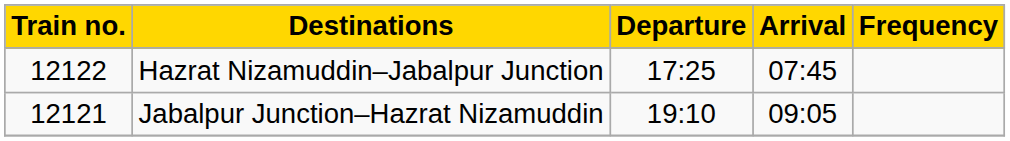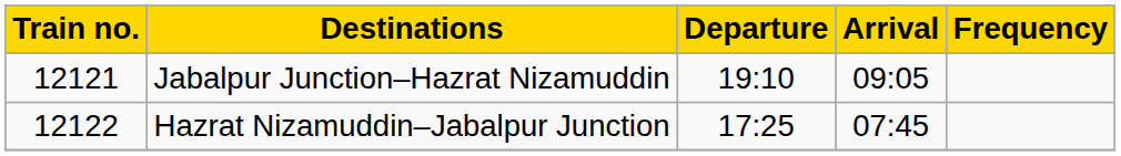rows swapped: Jabalpur Junction–Hazrat Nizamuddin <-> Hazrat Nizamuddin–Jabalpur Junction
